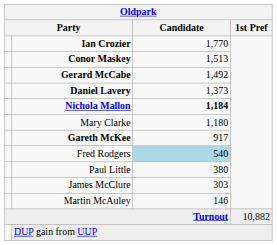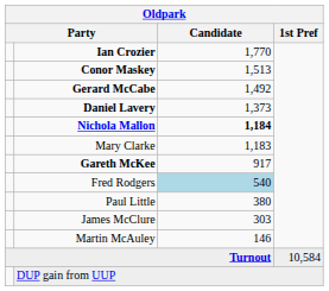Mary Clarke | Candidate: 1,180 -> 1,183
Turnout | 1st Pref: 10,882 -> 10,584
